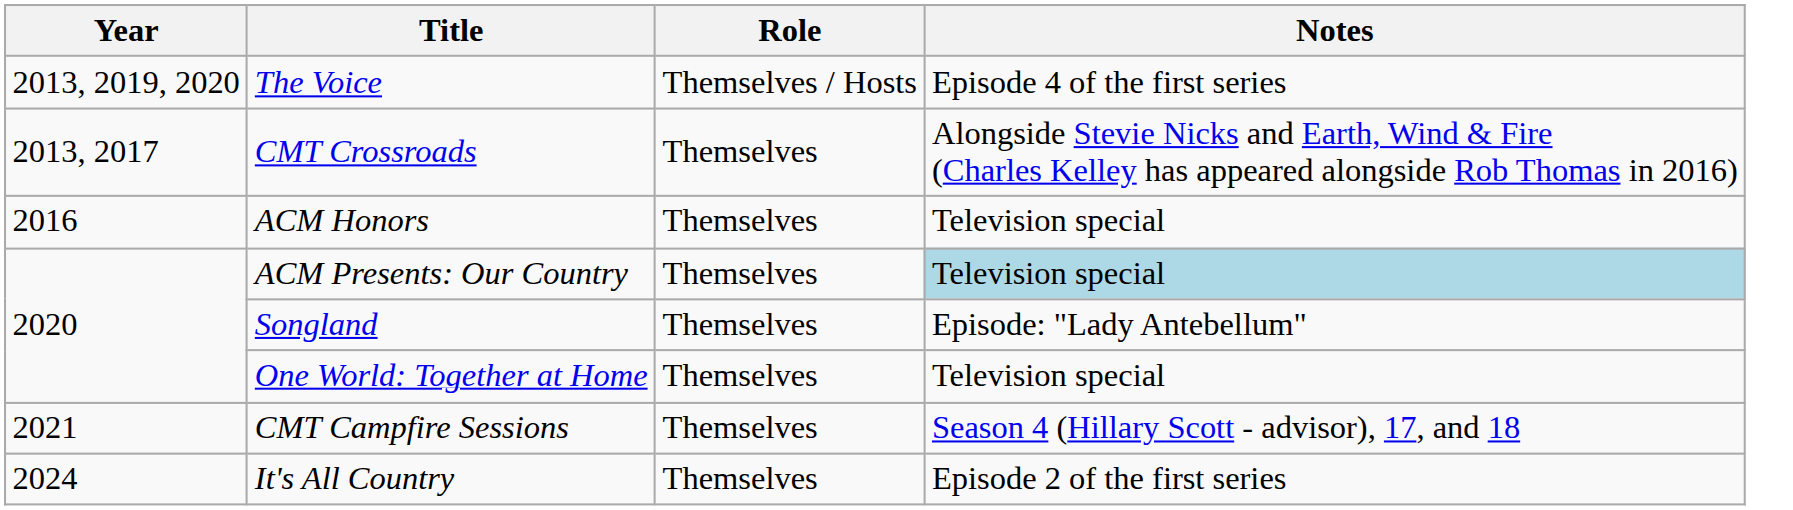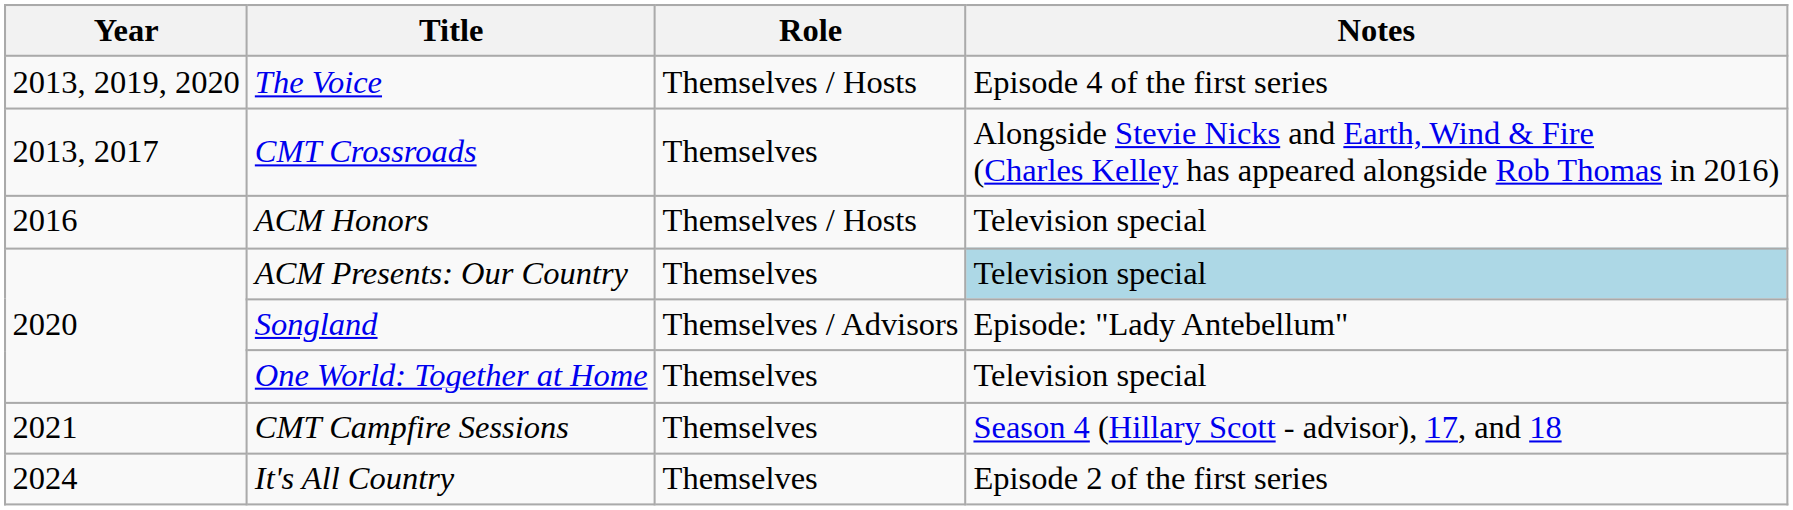ACM Honors | Role: Themselves -> Themselves / Hosts
Songland | Role: Themselves -> Themselves / Advisors
